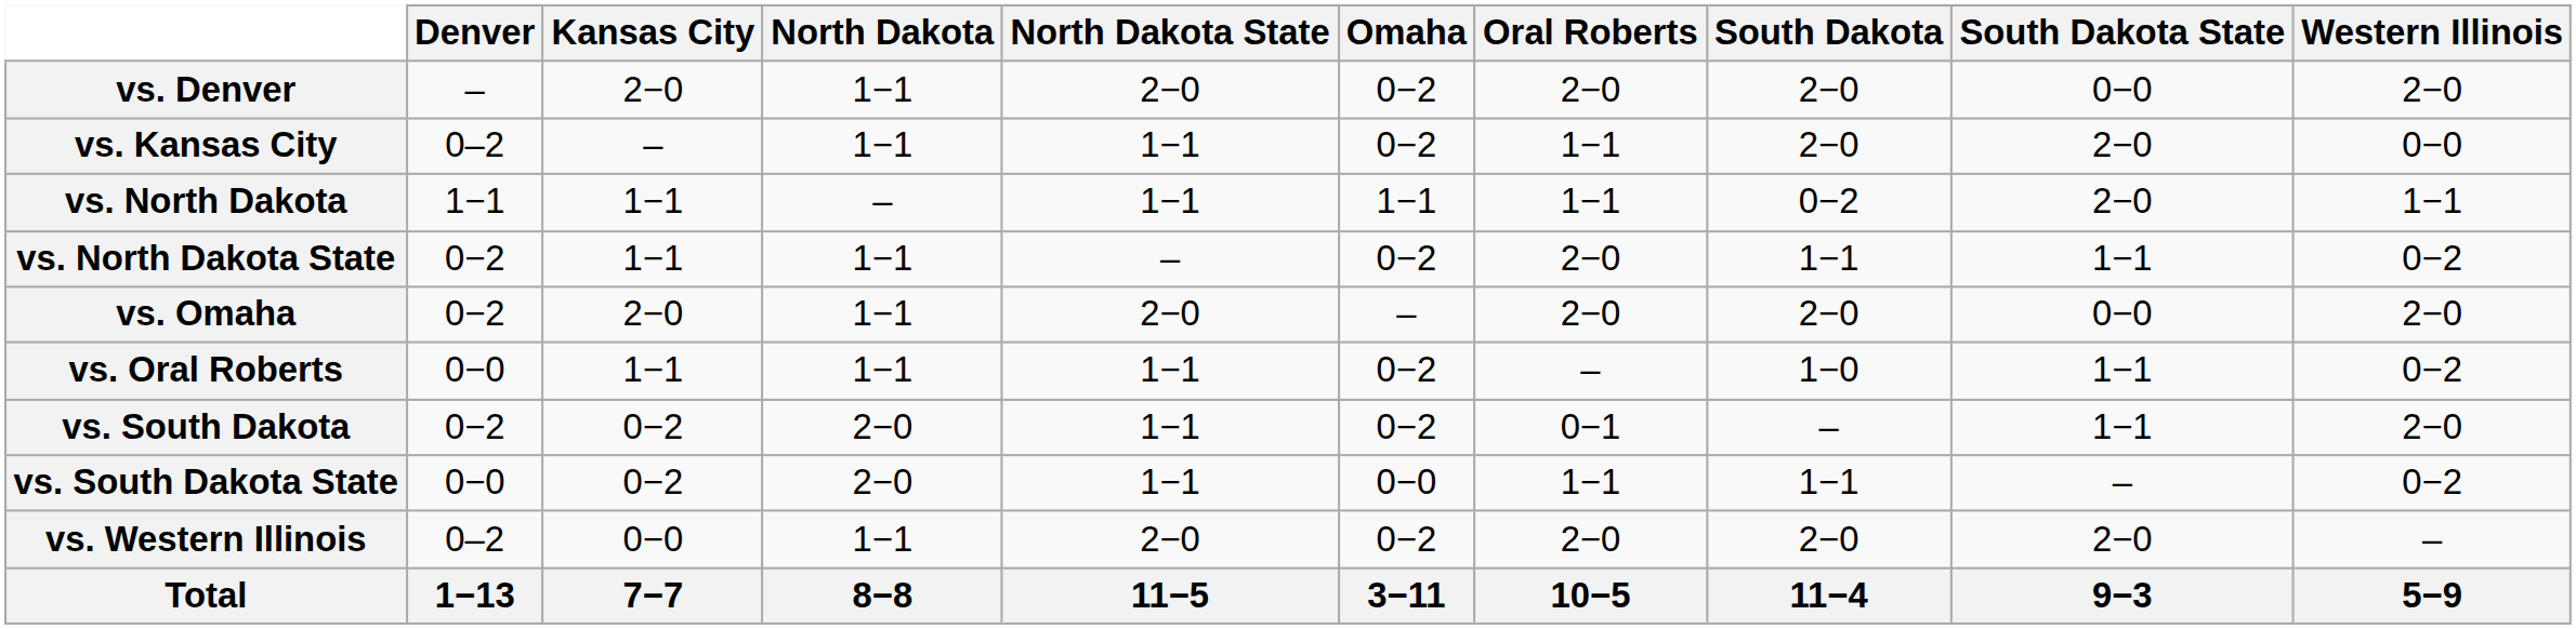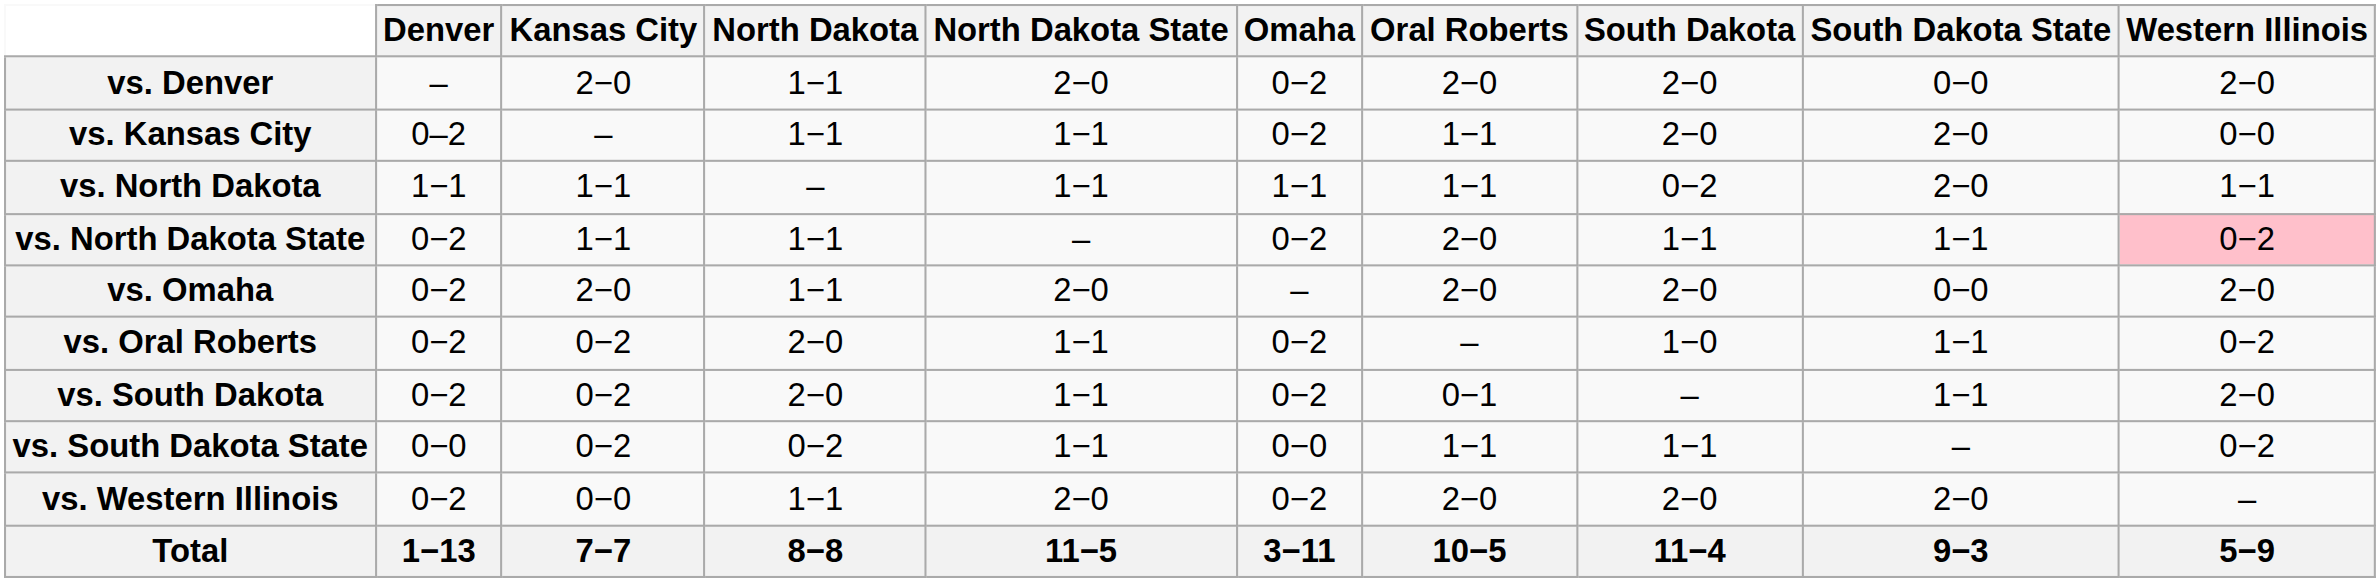vs. North Dakota State | Western Illinois: no background -> pink background
vs. Oral Roberts | Denver: 0−0 -> 0−2
vs. Oral Roberts | Kansas City: 1−1 -> 0−2
vs. Oral Roberts | North Dakota: 1−1 -> 2−0
vs. South Dakota State | North Dakota: 2−0 -> 0−2
vs. Western Illinois | Denver: 0–2 -> 0−2
